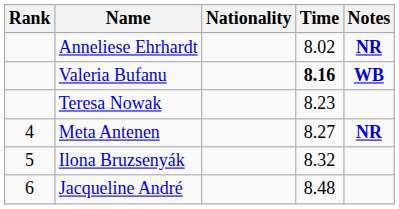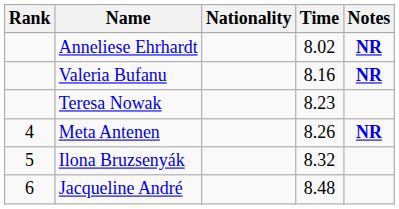Valeria Bufanu | Time: bold -> normal
Valeria Bufanu | Notes: WB -> NR
Meta Antenen | Time: 8.27 -> 8.26
